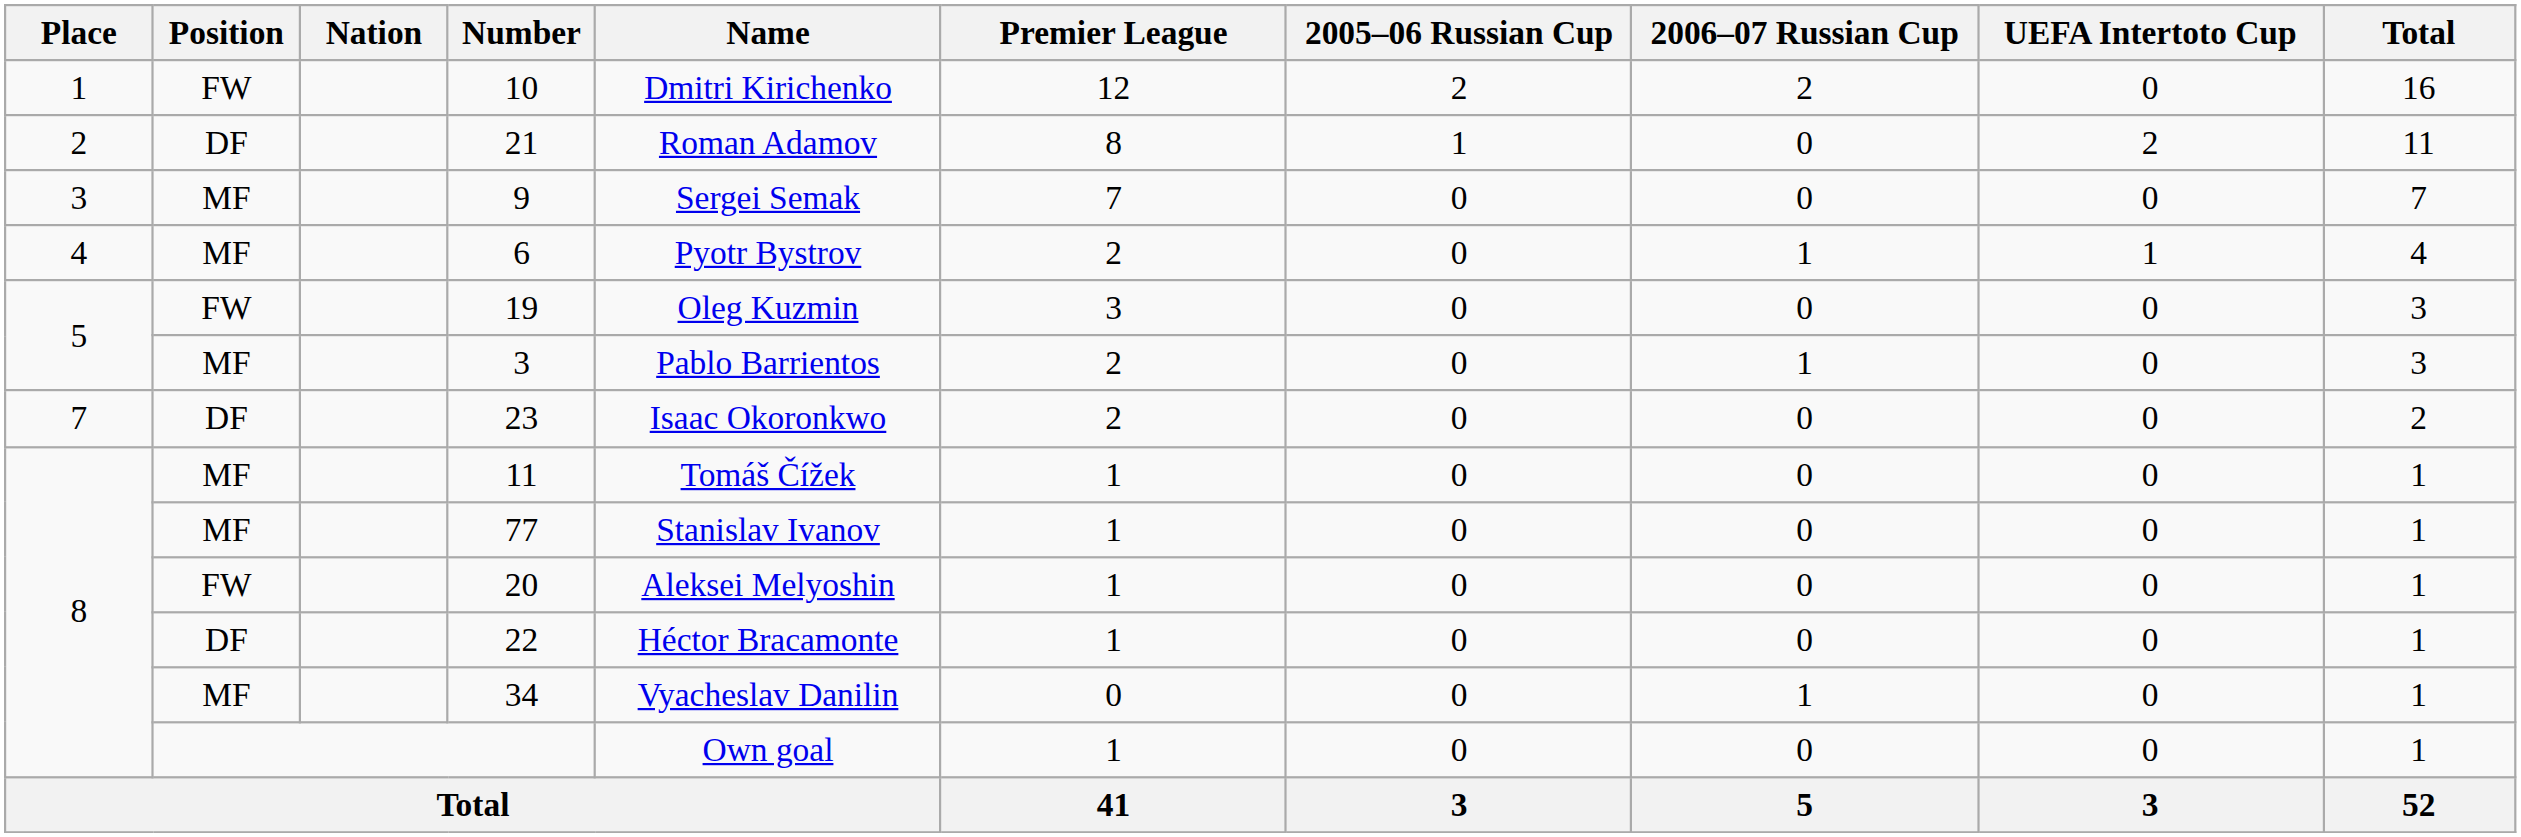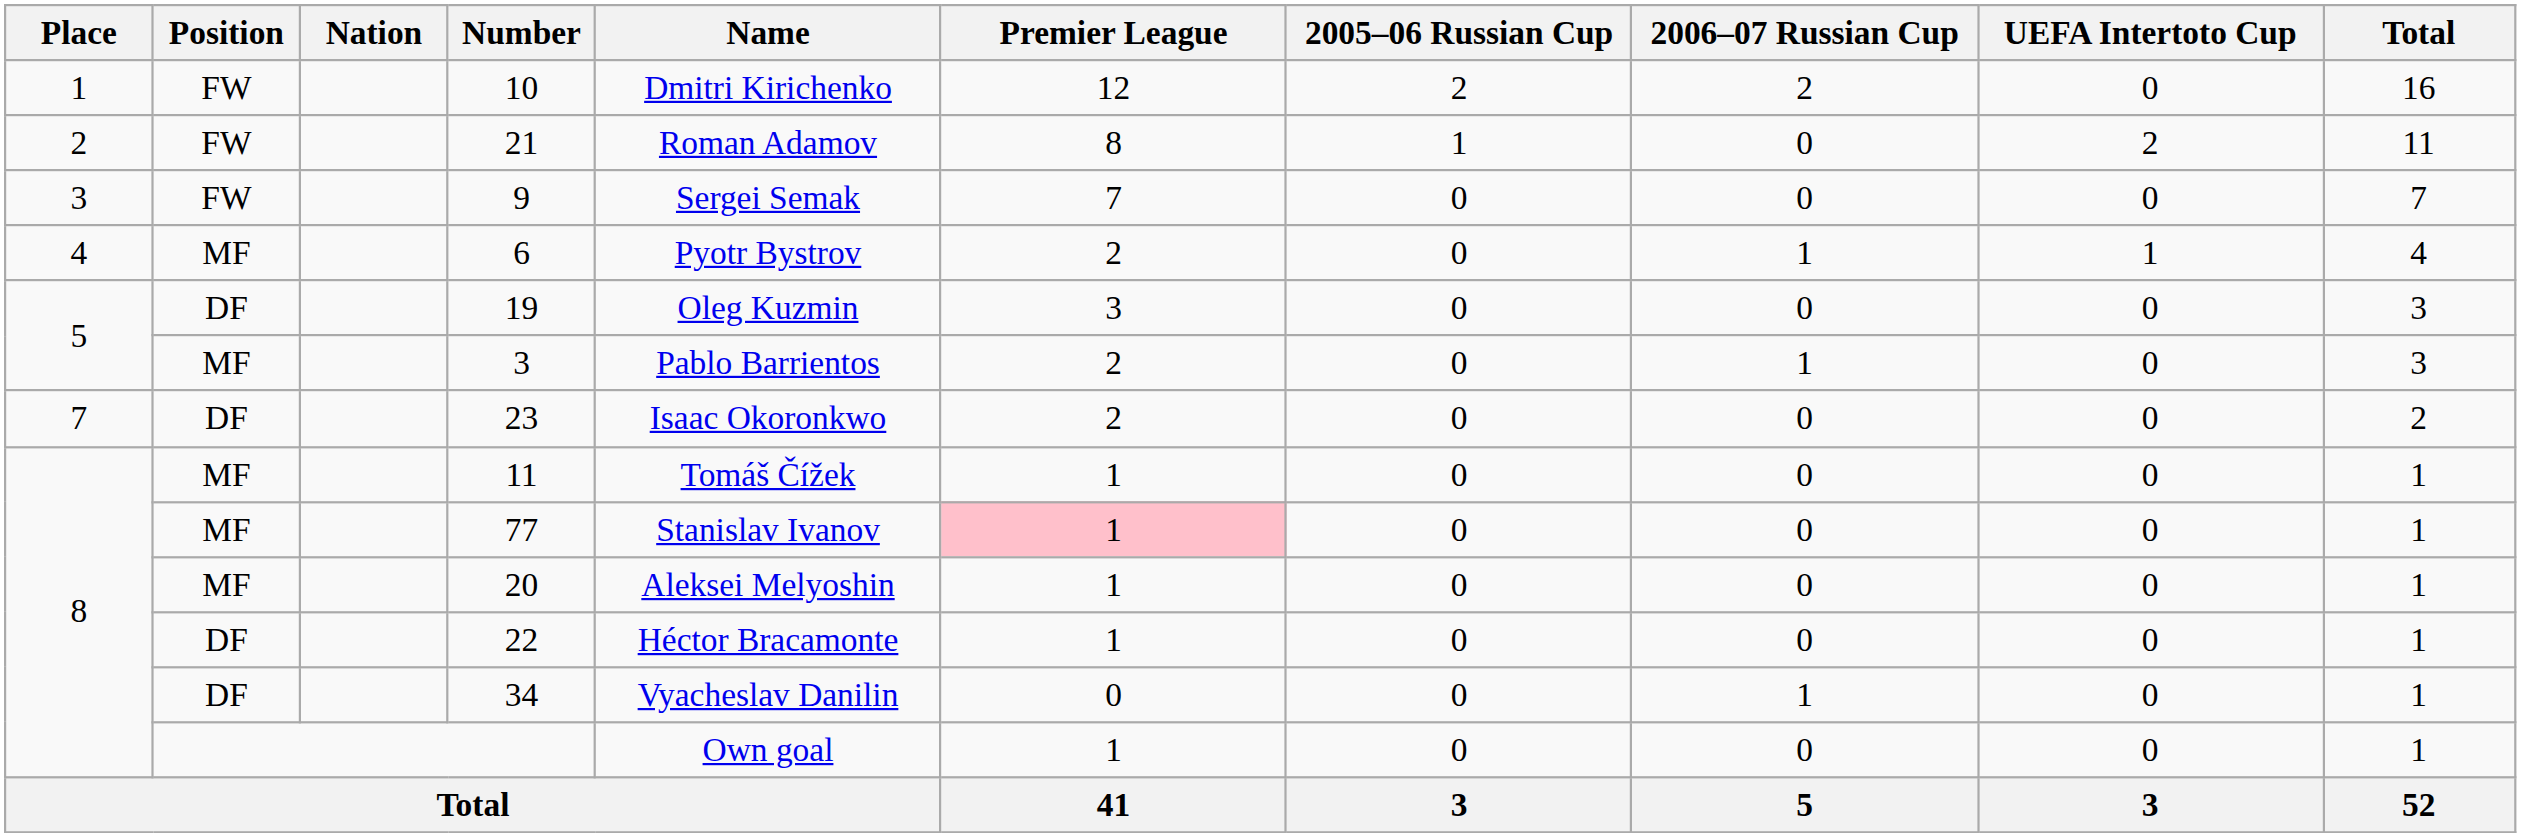21 | Position: DF -> FW
9 | Position: MF -> FW
19 | Position: FW -> DF
77 | Premier League: no background -> pink background
20 | Position: FW -> MF
34 | Position: MF -> DF
